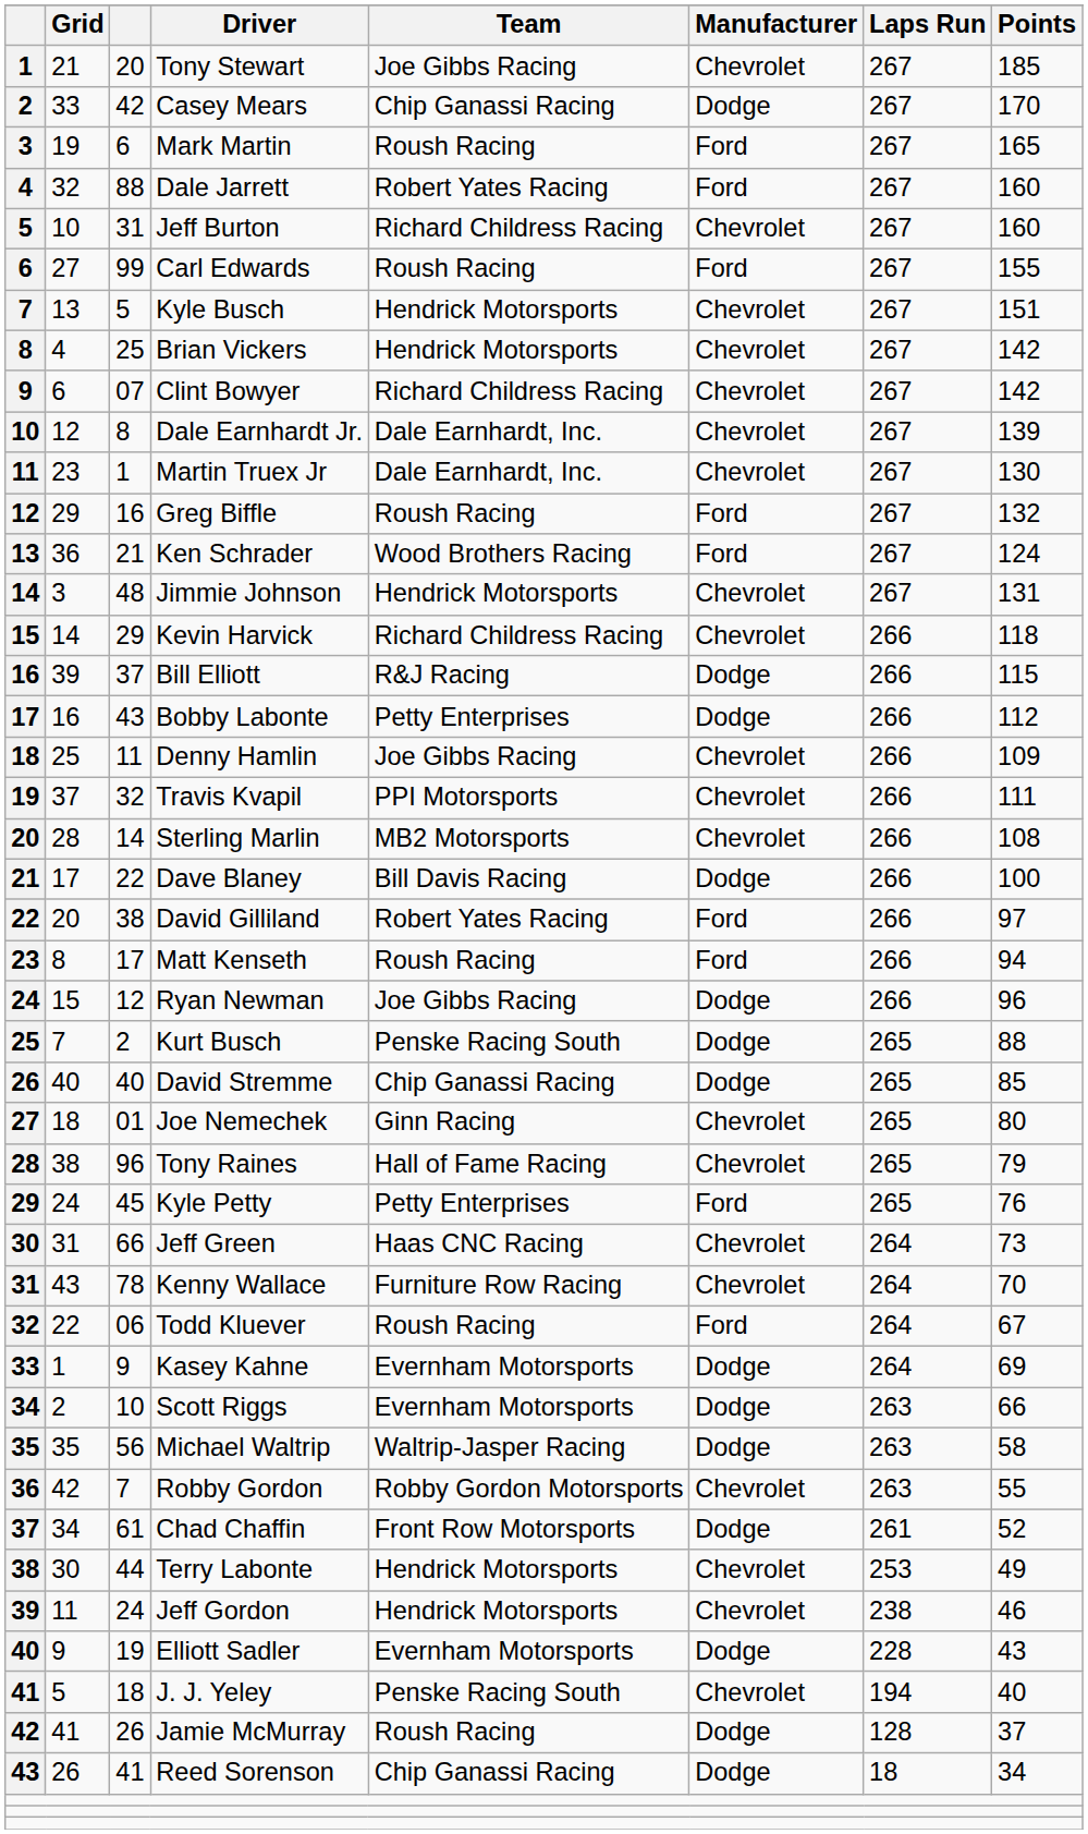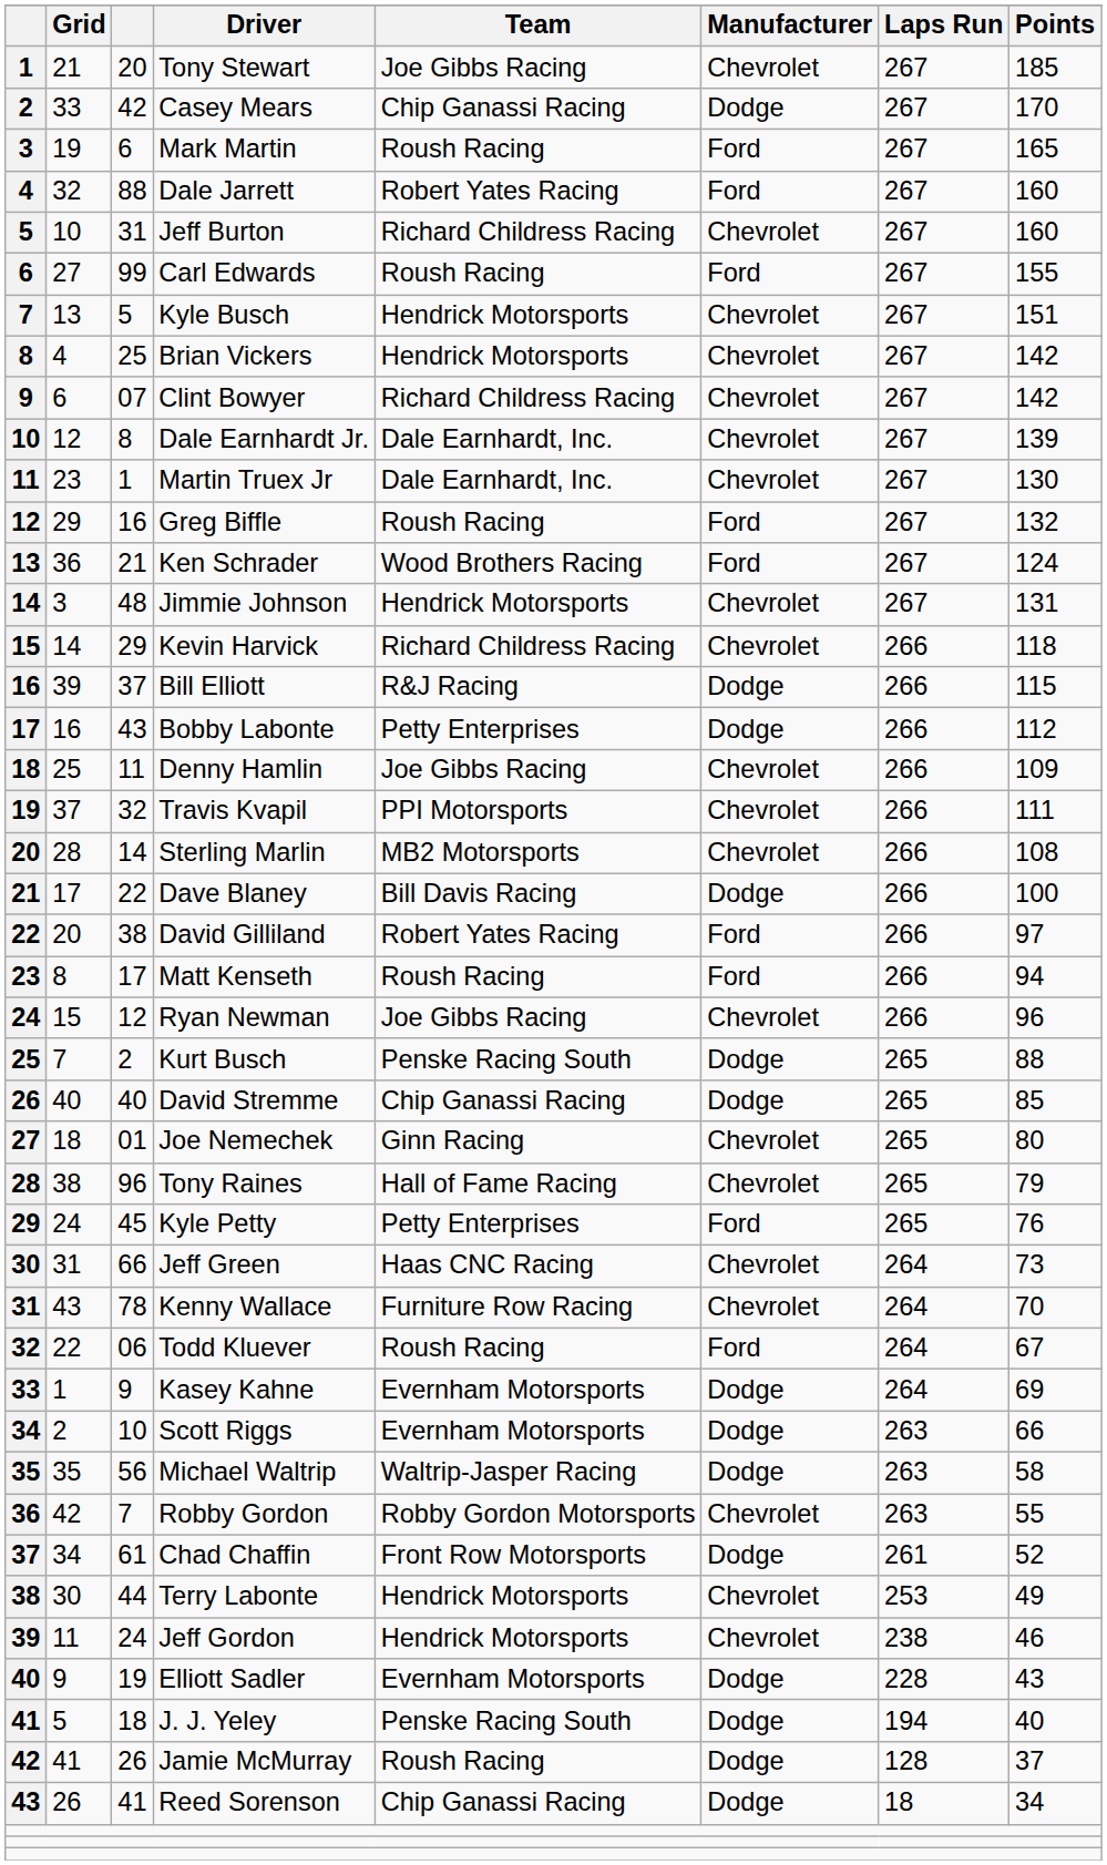Ryan Newman | Manufacturer: Dodge -> Chevrolet
J. J. Yeley | Manufacturer: Chevrolet -> Dodge
